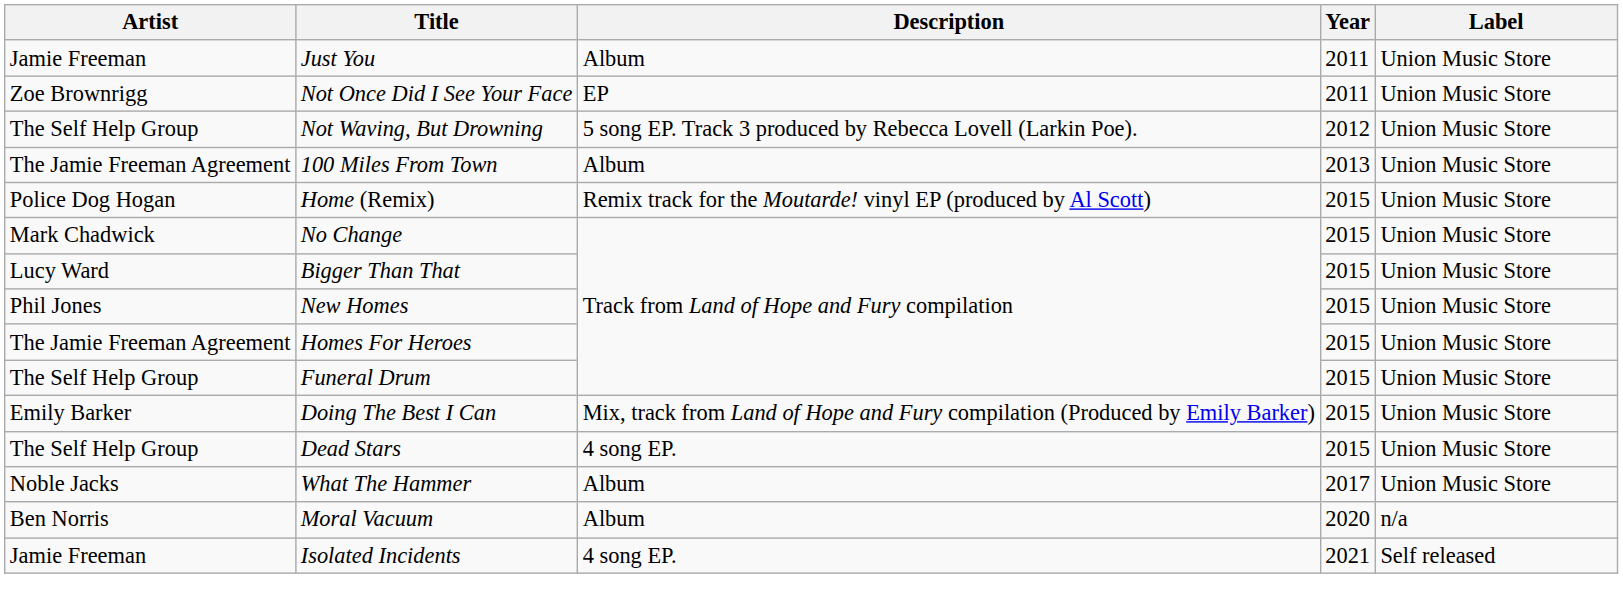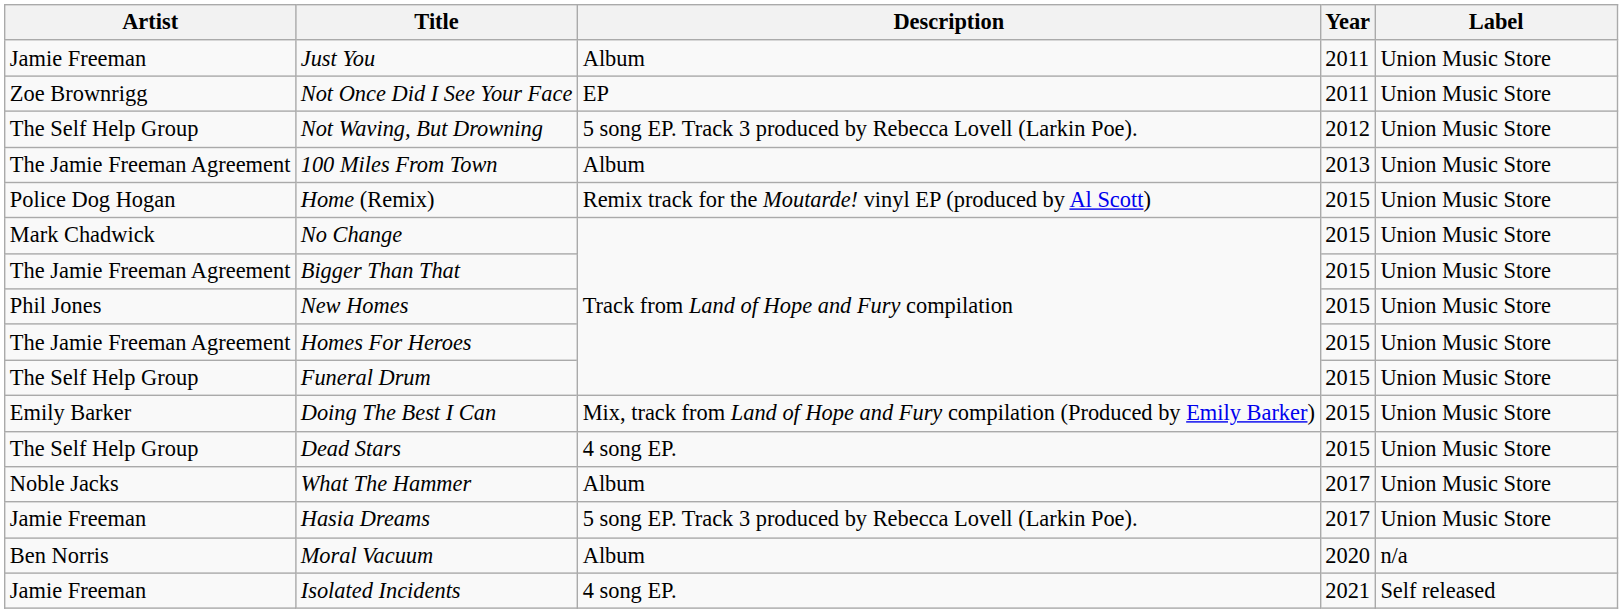Bigger Than That | Artist: Lucy Ward -> The Jamie Freeman Agreement
+ row: Jamie Freeman | Hasia Dreams | 5 song EP. Track 3 produced by Rebecca Lovell (Larkin Poe). | 2017 | Union Music Store
